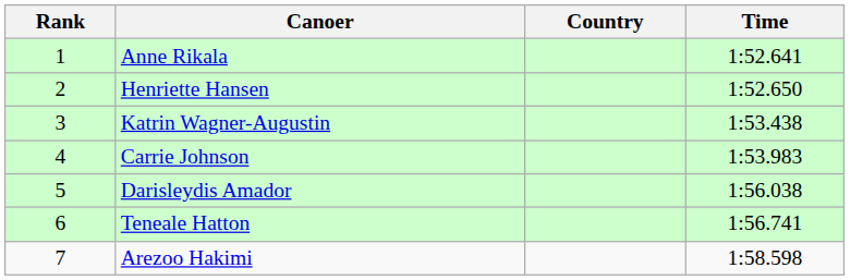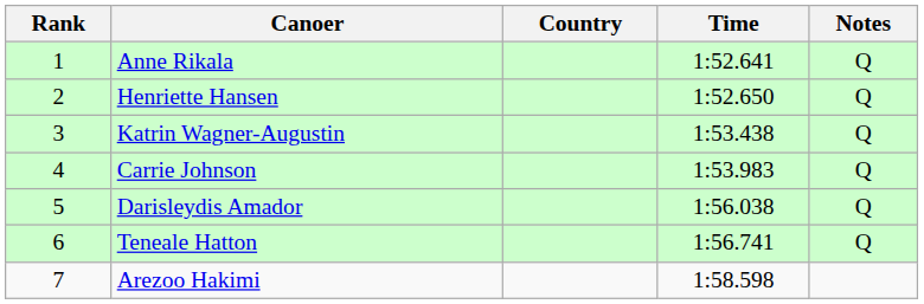+ column: Notes | Q | Q | Q | Q | Q | Q
